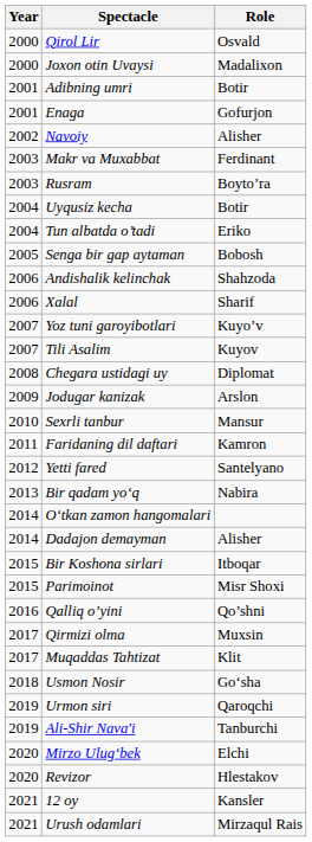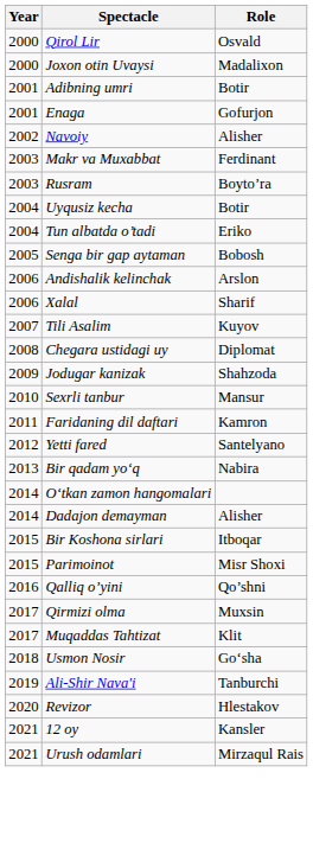Andishalik kelinchak | Role: Shahzoda -> Arslon
- row: 2007 | Yoz tuni garoyibotlari | Kuyo’v
Jodugar kanizak | Role: Arslon -> Shahzoda
- row: 2019 | Urmon siri | Qaroqchi
- row: 2020 | Mirzo Ulugʻbek | Elchi
